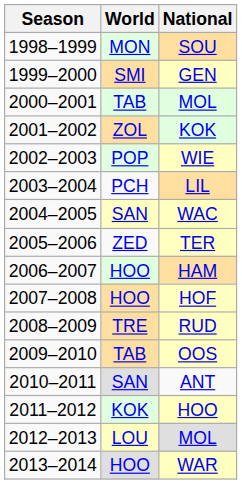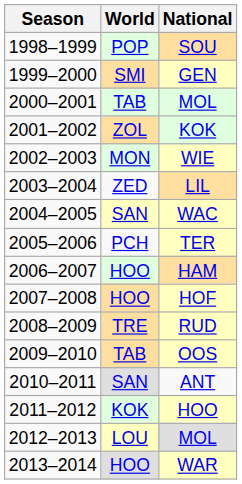SOU | World: MON -> POP
WIE | World: POP -> MON
LIL | World: PCH -> ZED
TER | World: ZED -> PCH
